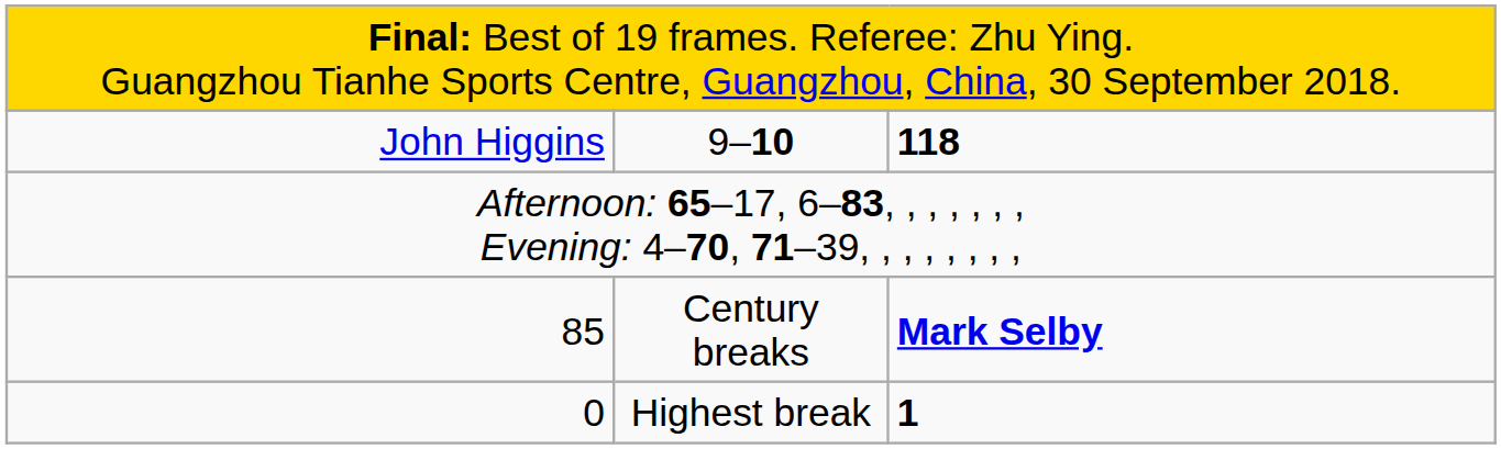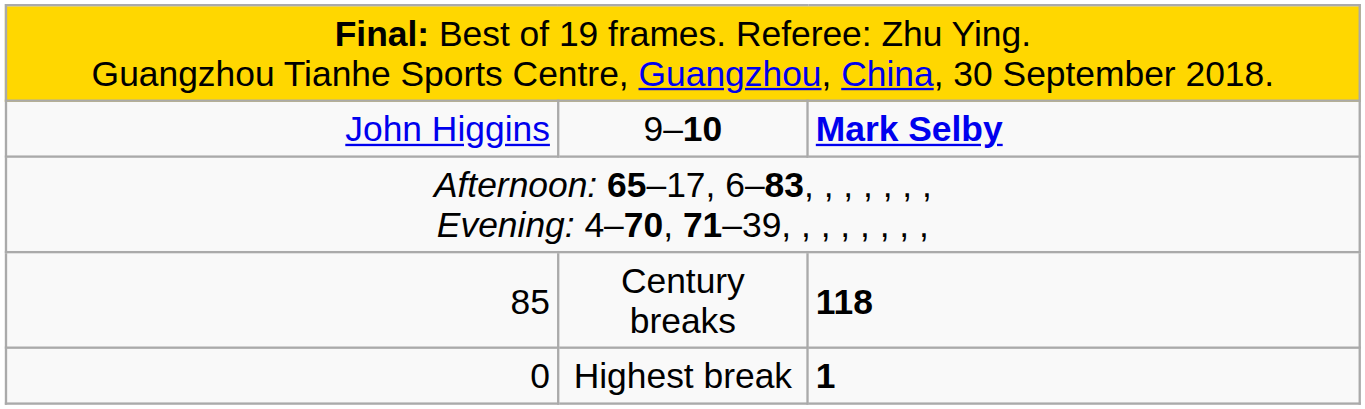John Higgins | column 3: 118 -> Mark Selby
85 | column 3: Mark Selby -> 118
